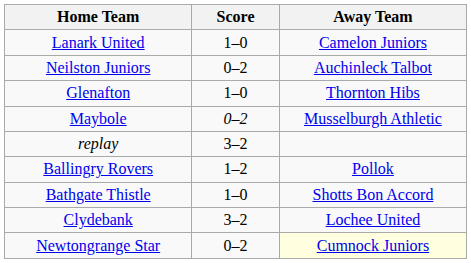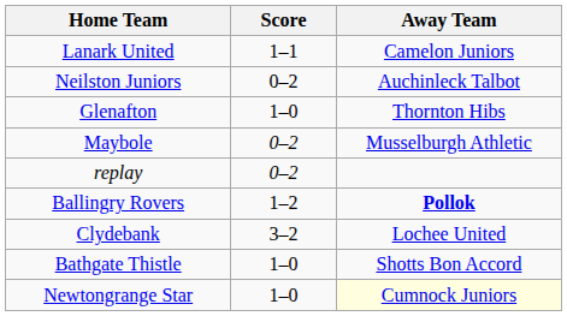Lanark United | Score: 1–0 -> 1–1
replay | Score: 3–2 -> 0–2
Ballingry Rovers | Away Team: normal -> bold
rows swapped: Bathgate Thistle <-> Clydebank
Newtongrange Star | Score: 0–2 -> 1–0
